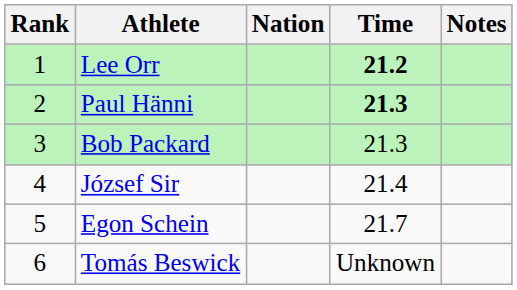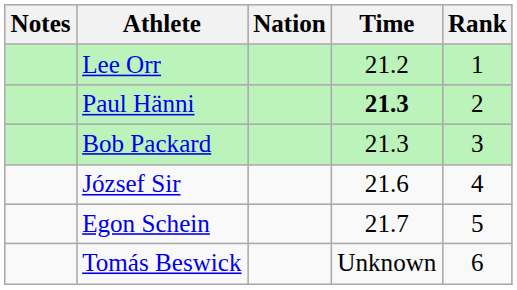columns swapped: Rank <-> Notes
Lee Orr | Time: bold -> normal
József Sir | Time: 21.4 -> 21.6
